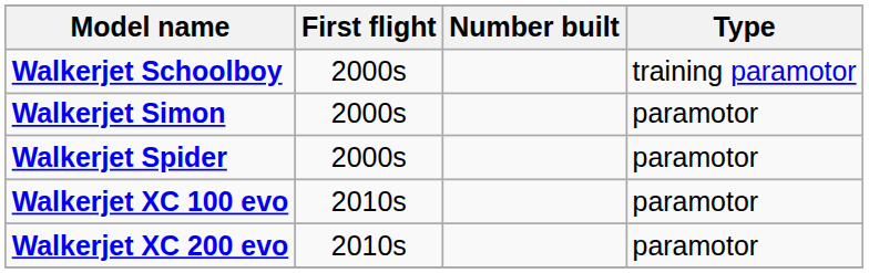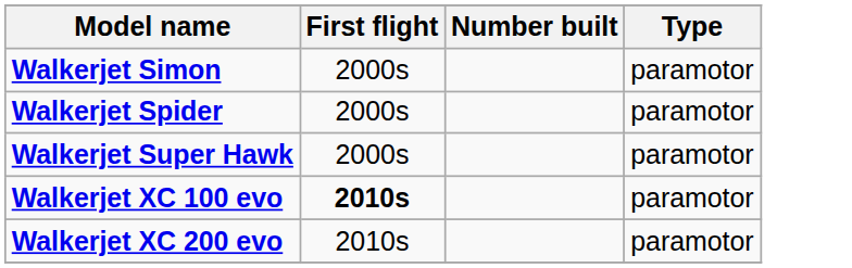- row: Walkerjet Schoolboy | 2000s | training paramotor
+ row: Walkerjet Super Hawk | 2000s | paramotor
Walkerjet XC 100 evo | First flight: normal -> bold
